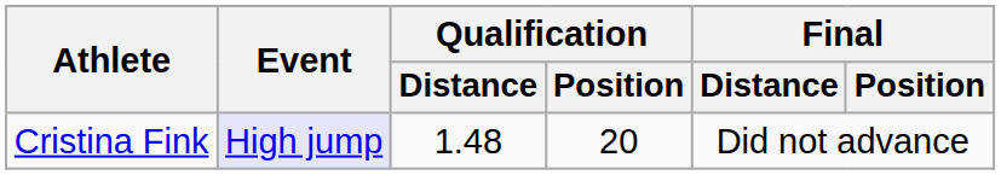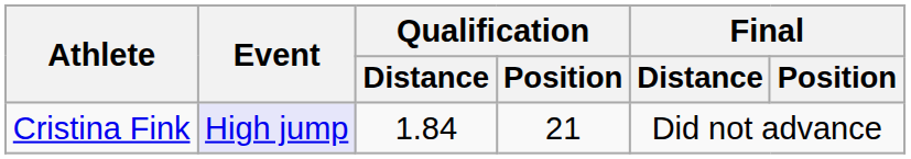Cristina Fink | Qualification / Distance: 1.48 -> 1.84
Cristina Fink | Qualification / Position: 20 -> 21
